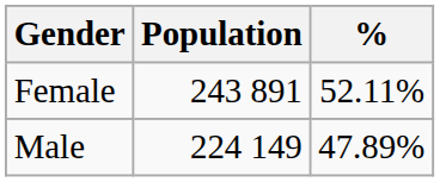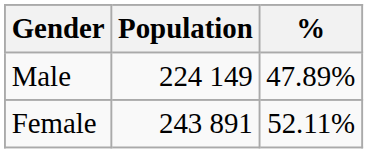rows swapped: Female <-> Male
